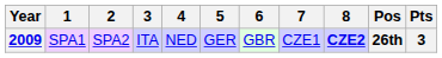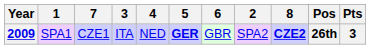columns swapped: 2 <-> 7
2009 | 5: normal -> bold
